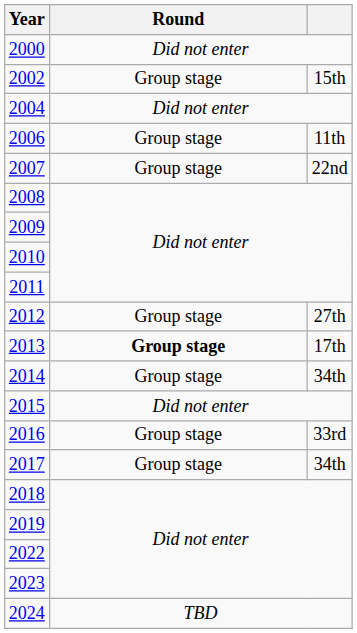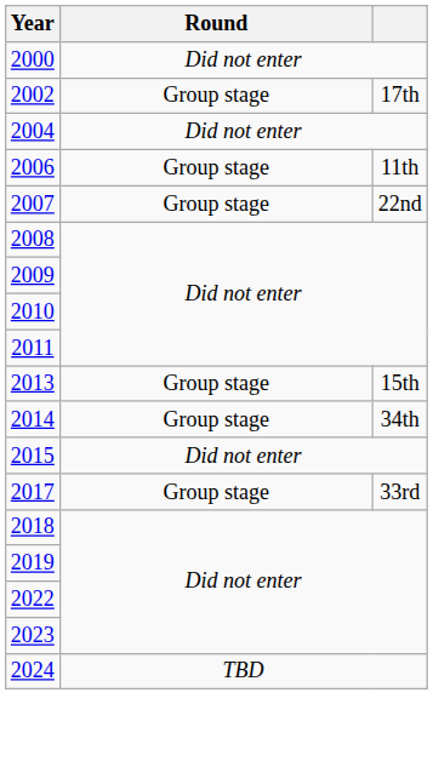2002 | column 3: 15th -> 17th
- row: 2012 | Group stage | 27th
2013 | Round: bold -> normal
2013 | column 3: 17th -> 15th
- row: 2016 | Group stage | 33rd
2017 | column 3: 34th -> 33rd
